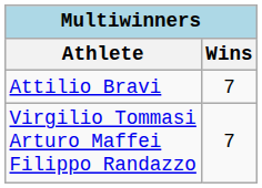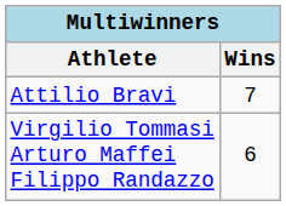Virgilio Tommasi Arturo Maffei Filippo Randazzo | Wins: 7 -> 6
